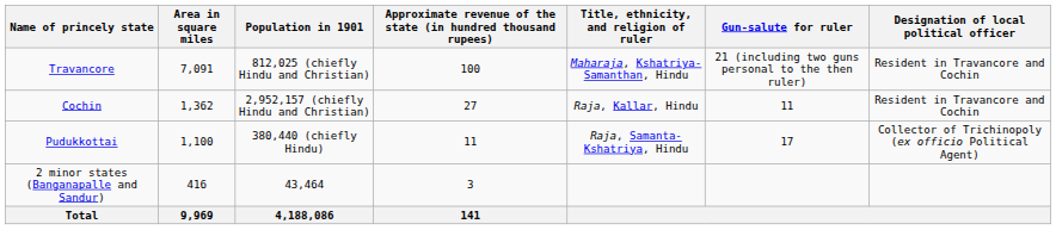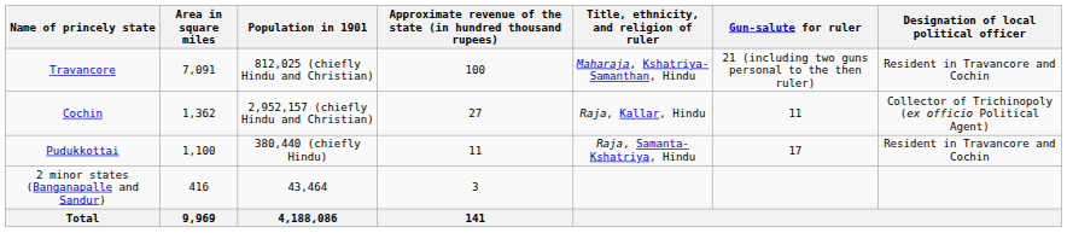Cochin | Designation of local political officer: Resident in Travancore and Cochin -> Collector of Trichinopoly (ex officio Political Agent)
Pudukkottai | Designation of local political officer: Collector of Trichinopoly (ex officio Political Agent) -> Resident in Travancore and Cochin
